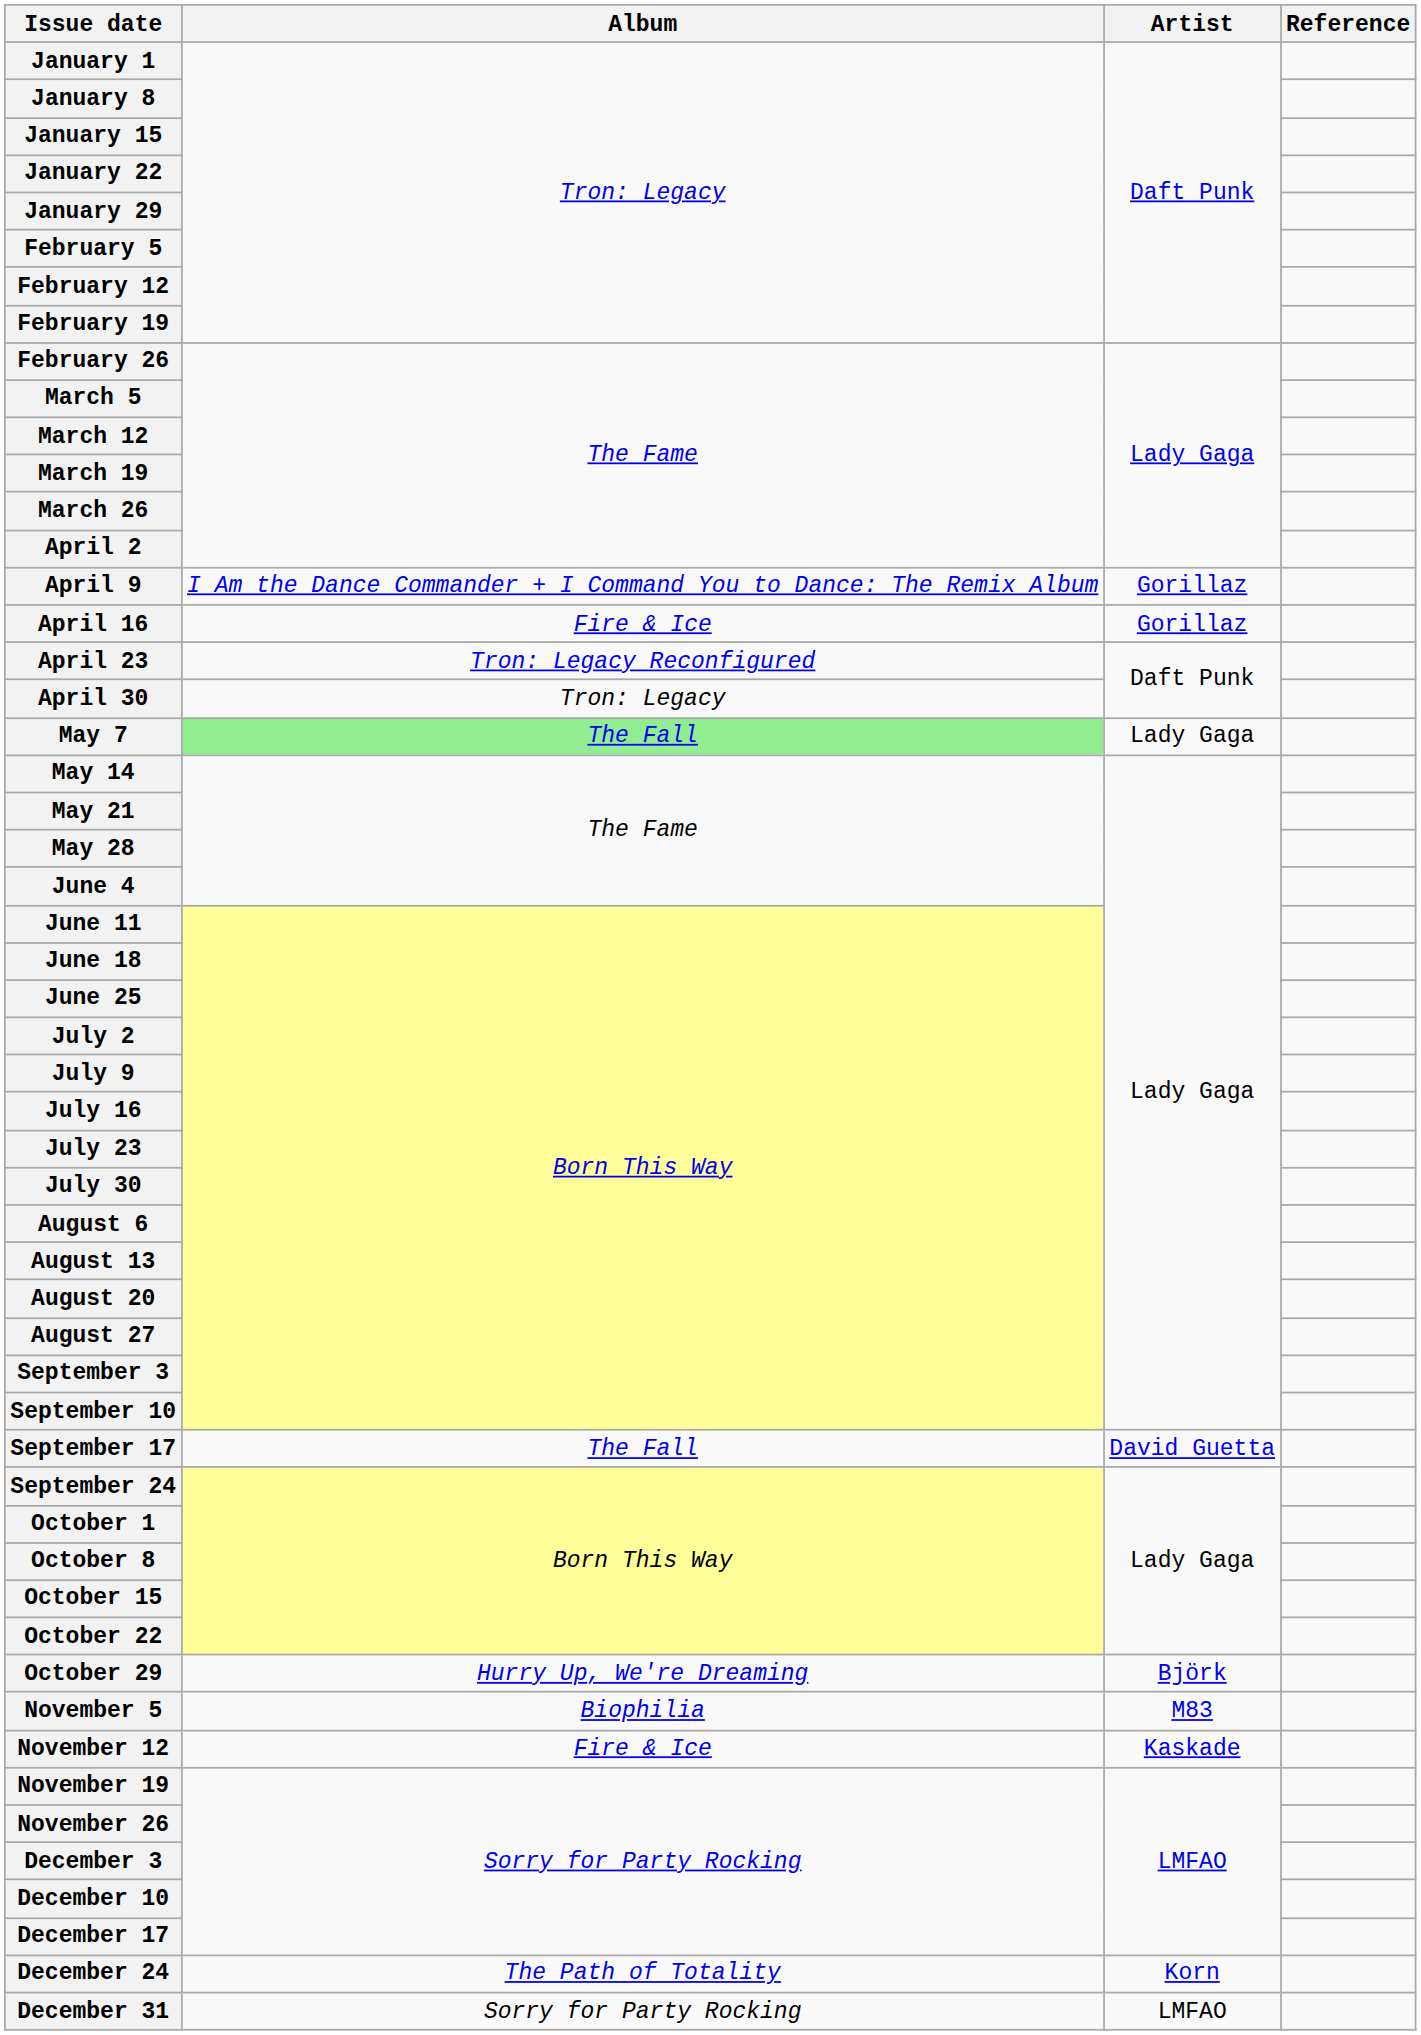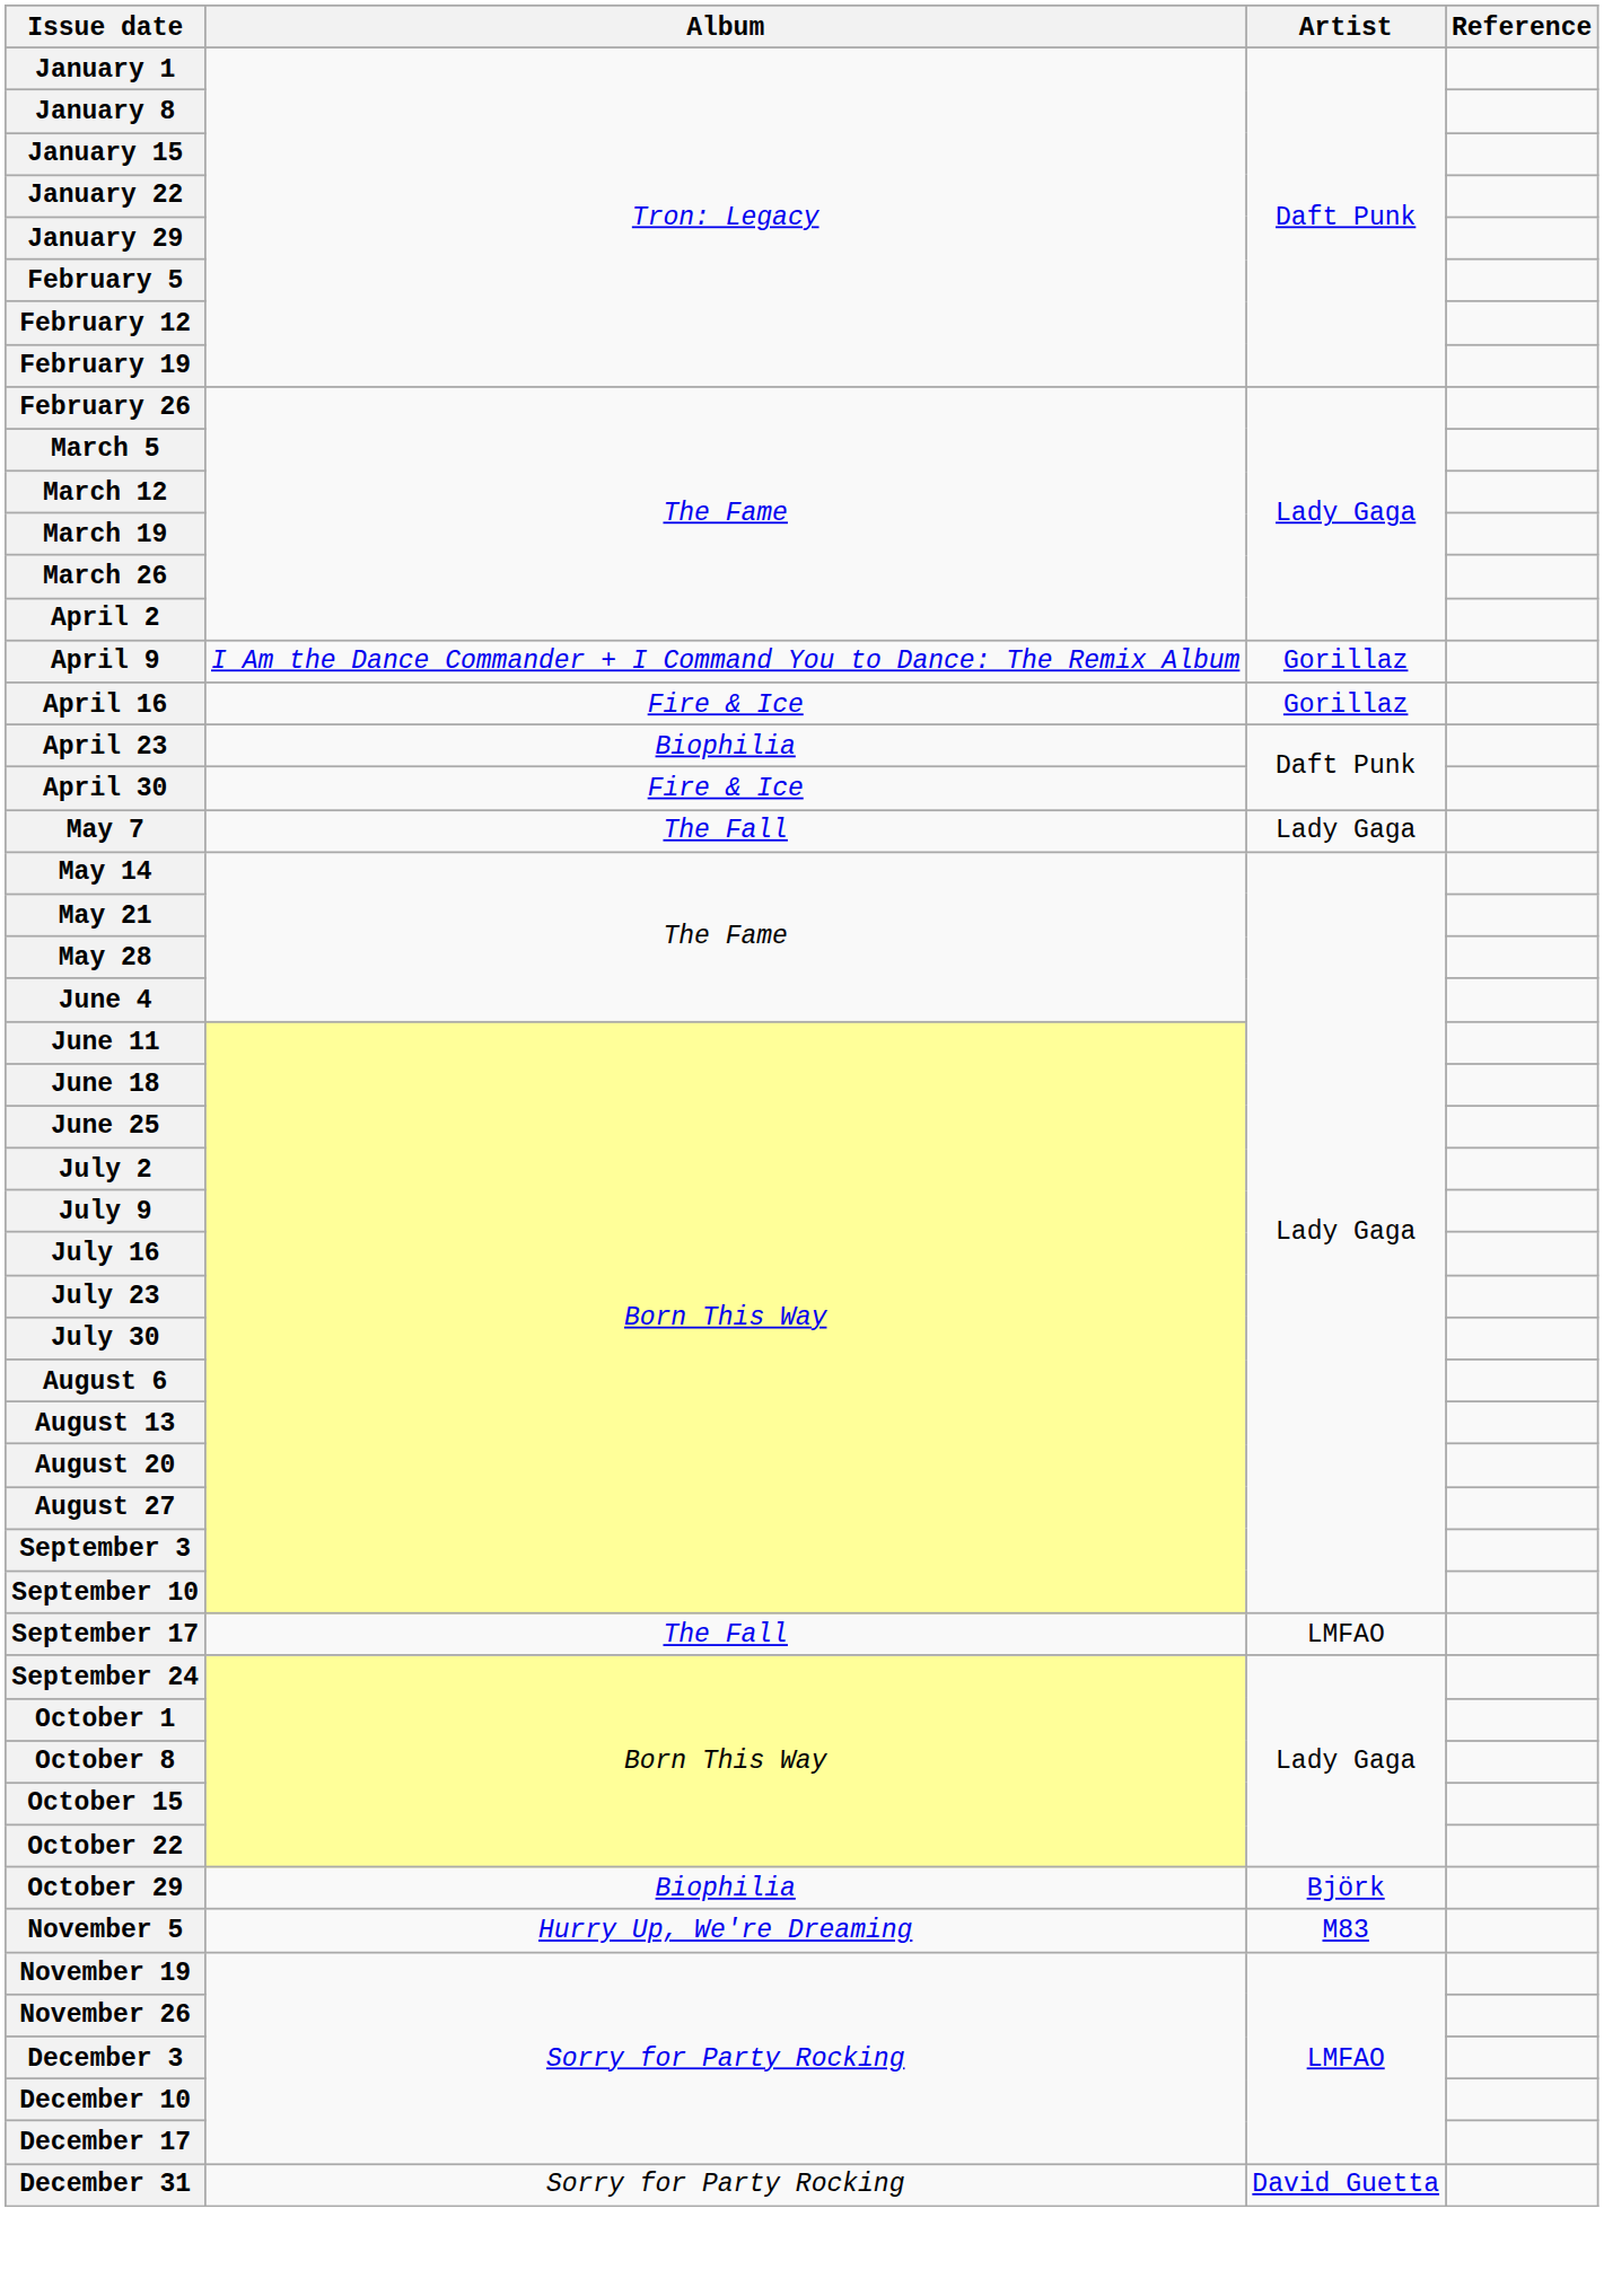April 23 | Album: Tron: Legacy Reconfigured -> Biophilia
April 30 | Album: Tron: Legacy -> Fire & Ice
May 7 | Album: lightgreen background -> no background
September 17 | Artist: David Guetta -> LMFAO
October 29 | Album: Hurry Up, We're Dreaming -> Biophilia
November 5 | Album: Biophilia -> Hurry Up, We're Dreaming
- row: November 12 | Fire & Ice | Kaskade
- row: December 24 | The Path of Totality | Korn
December 31 | Artist: LMFAO -> David Guetta
